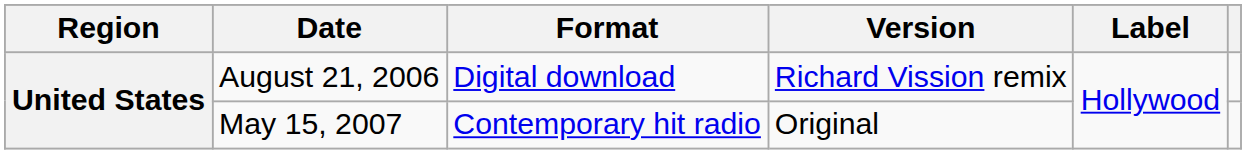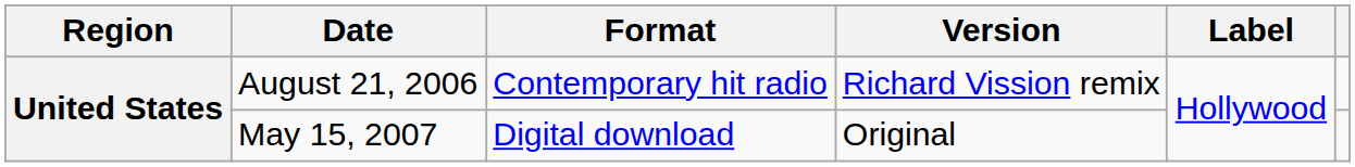August 21, 2006 | Format: Digital download -> Contemporary hit radio
May 15, 2007 | Format: Contemporary hit radio -> Digital download
